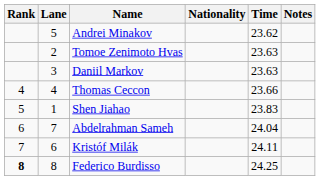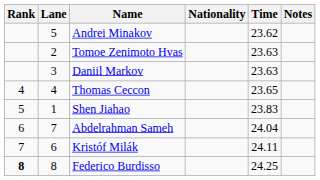Thomas Ceccon | Time: 23.66 -> 23.65
